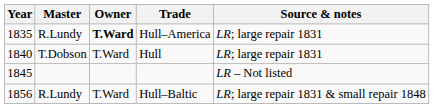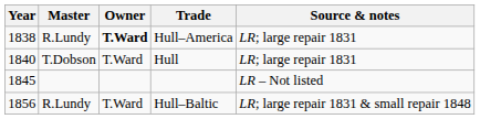Hull–America | Year: 1835 -> 1838
